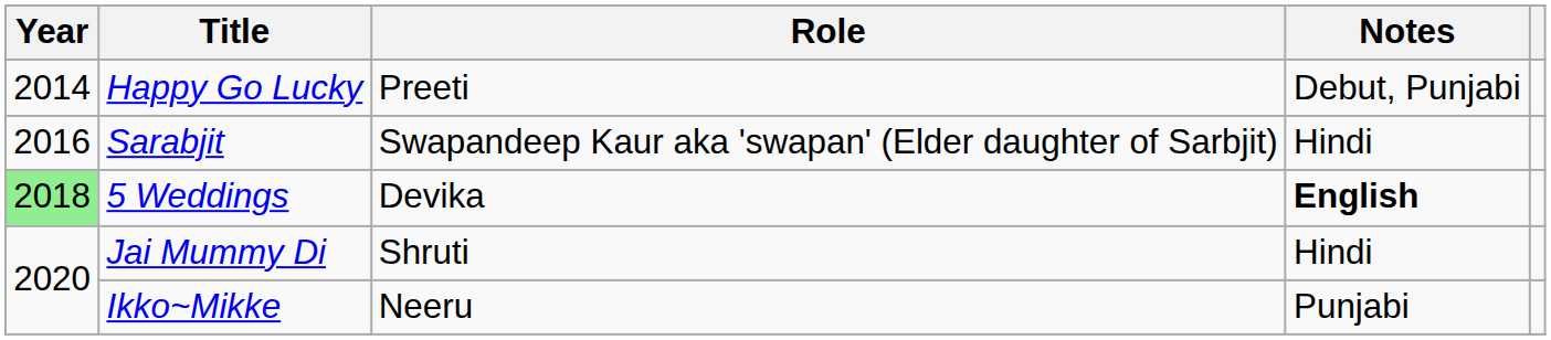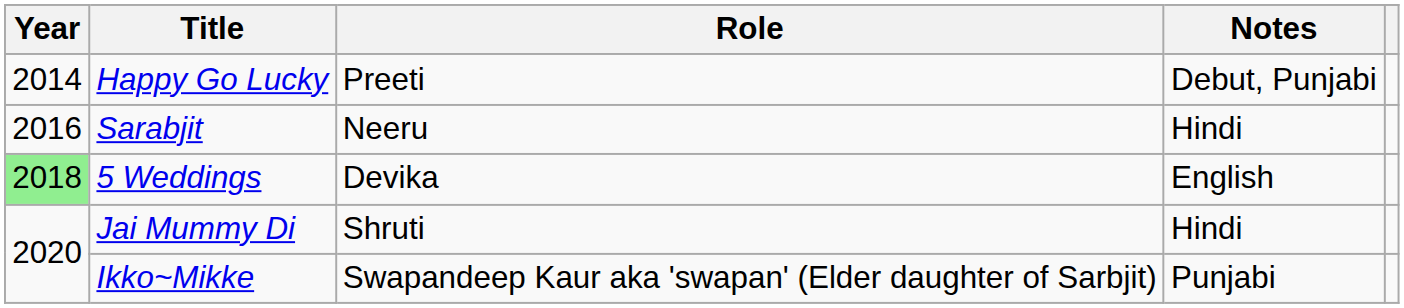Sarabjit | Role: Swapandeep Kaur aka 'swapan' (Elder daughter of Sarbjit) -> Neeru
5 Weddings | Notes: bold -> normal
Ikko~Mikke | Role: Neeru -> Swapandeep Kaur aka 'swapan' (Elder daughter of Sarbjit)
